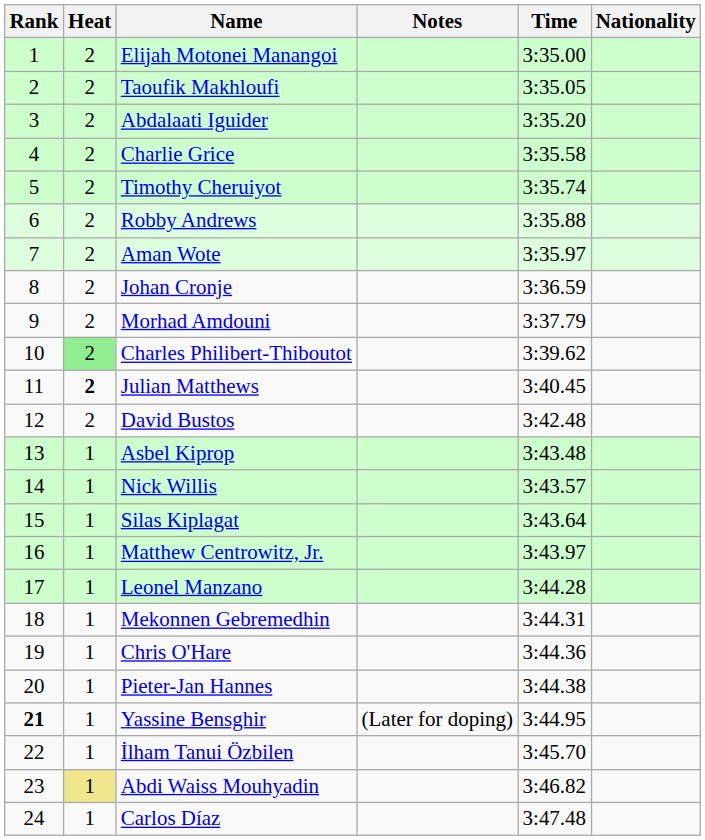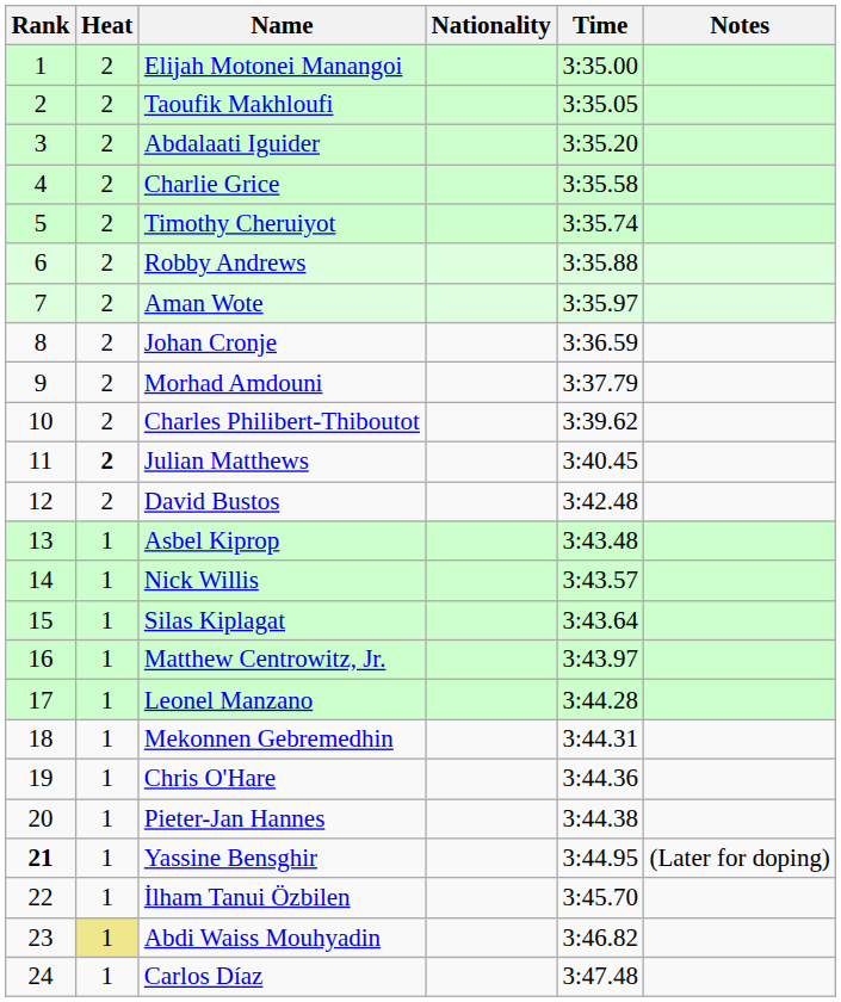columns swapped: Nationality <-> Notes
Charles Philibert-Thiboutot | Heat: lightgreen background -> no background
